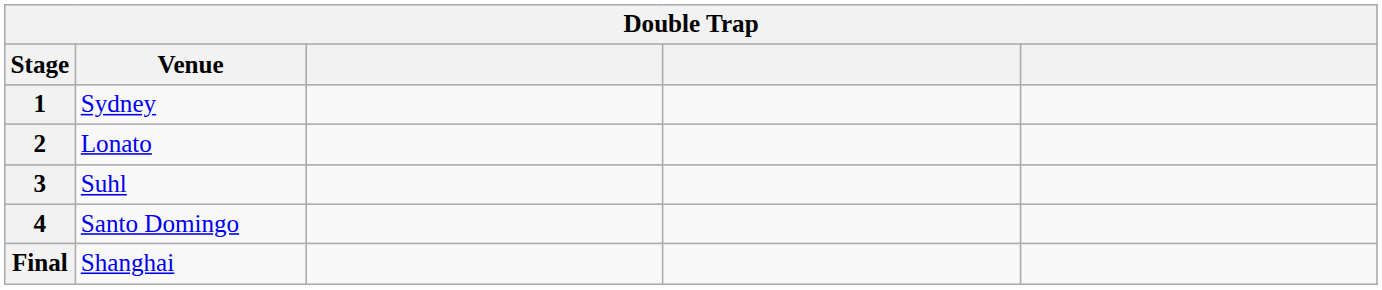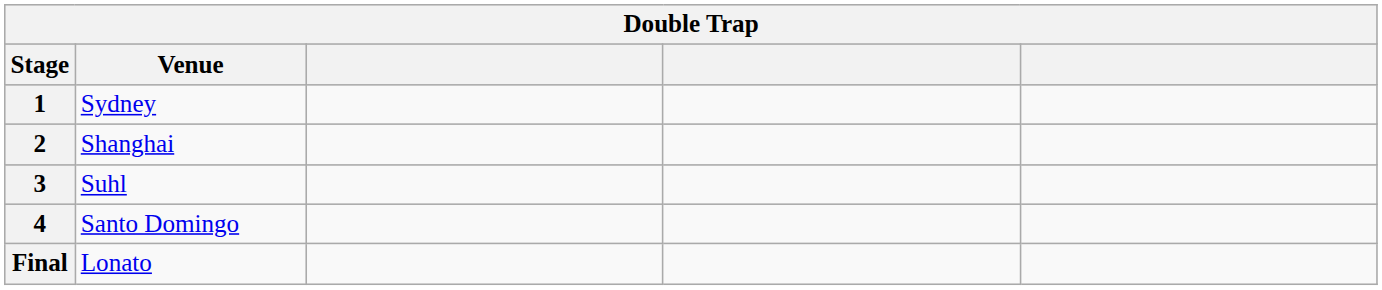2 | Venue: Lonato -> Shanghai
Final | Venue: Shanghai -> Lonato
